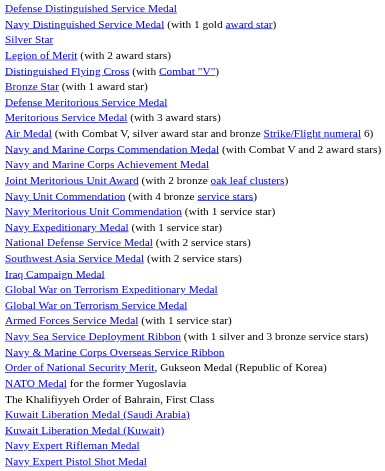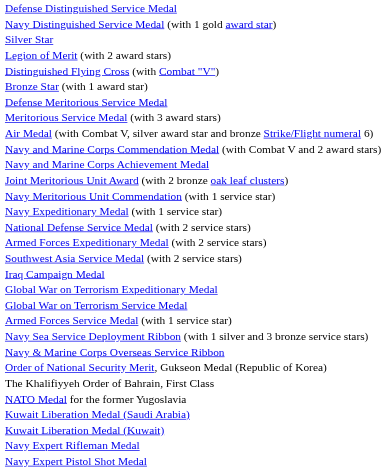- row: Navy Unit Commendation (with 4 bronze service stars)
+ row: Armed Forces Expeditionary Medal (with 2 service stars)
rows swapped: The Khalifiyyeh Order of Bahrain, First Class <-> NATO Medal for the former Yugoslavia
